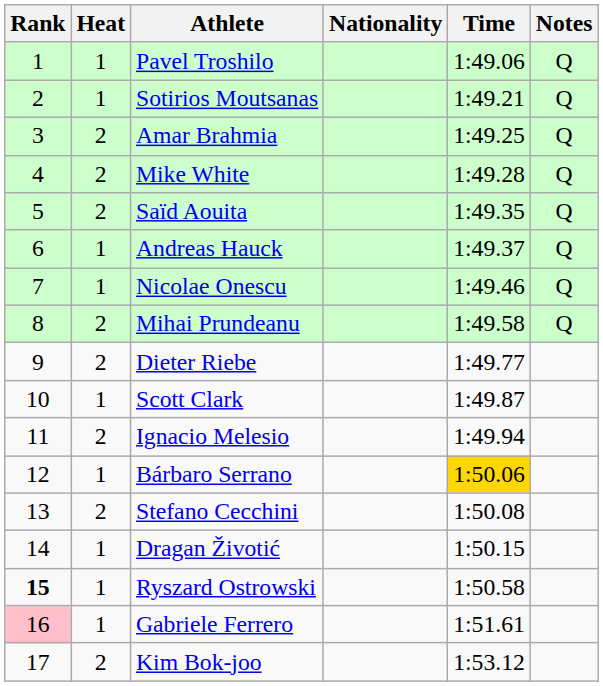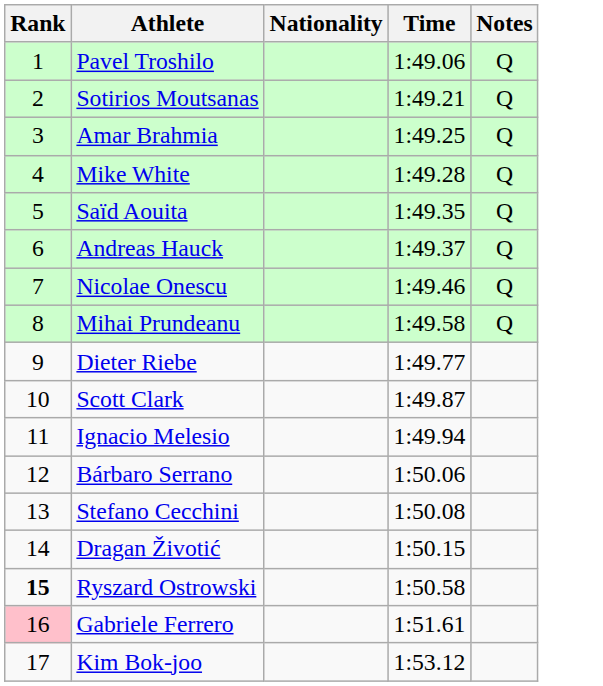- column: Heat | 1 | 1 | 2 | 2 | 2 | 1 | 1 | 2 | 2 | 1 | 2 | 1 | 2 | 1 | 1 | 1 | 2
Bárbaro Serrano | Time: gold background -> no background
